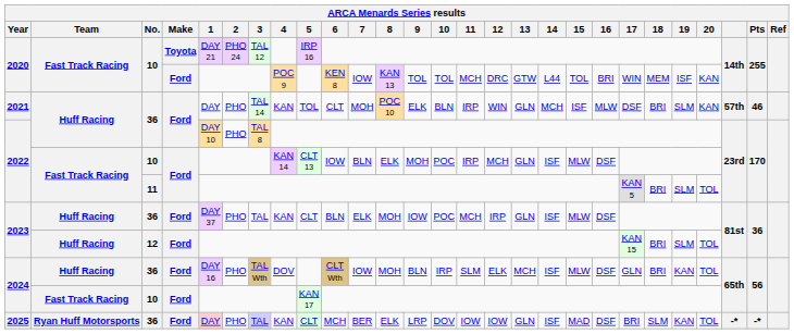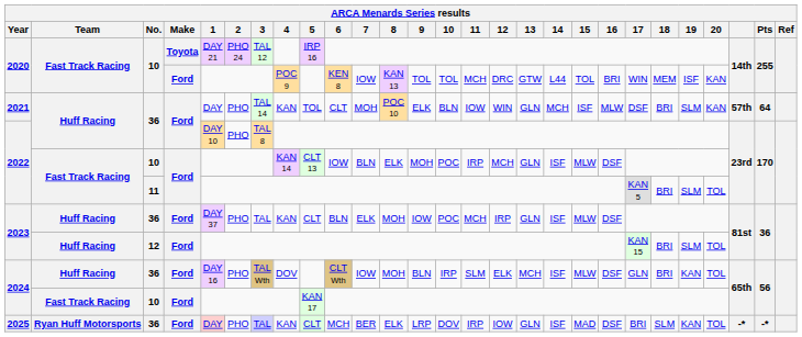2021 | 11: IRP -> IOW
2021 | Pts: 46 -> 64
2025 | 11: IOW -> IRP
